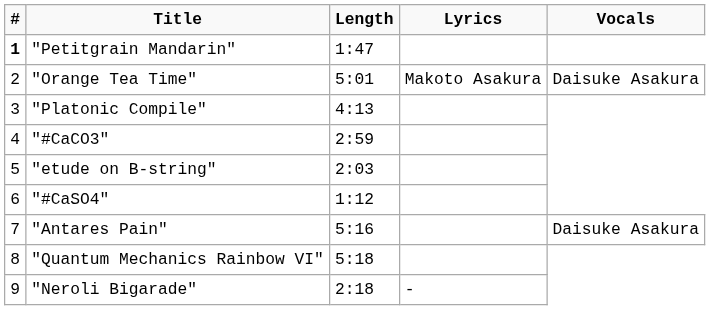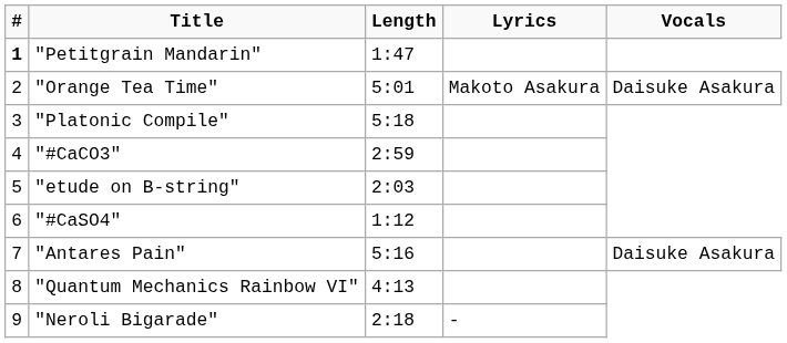"Platonic Compile" | Length: 4:13 -> 5:18
"Quantum Mechanics Rainbow VI" | Length: 5:18 -> 4:13
